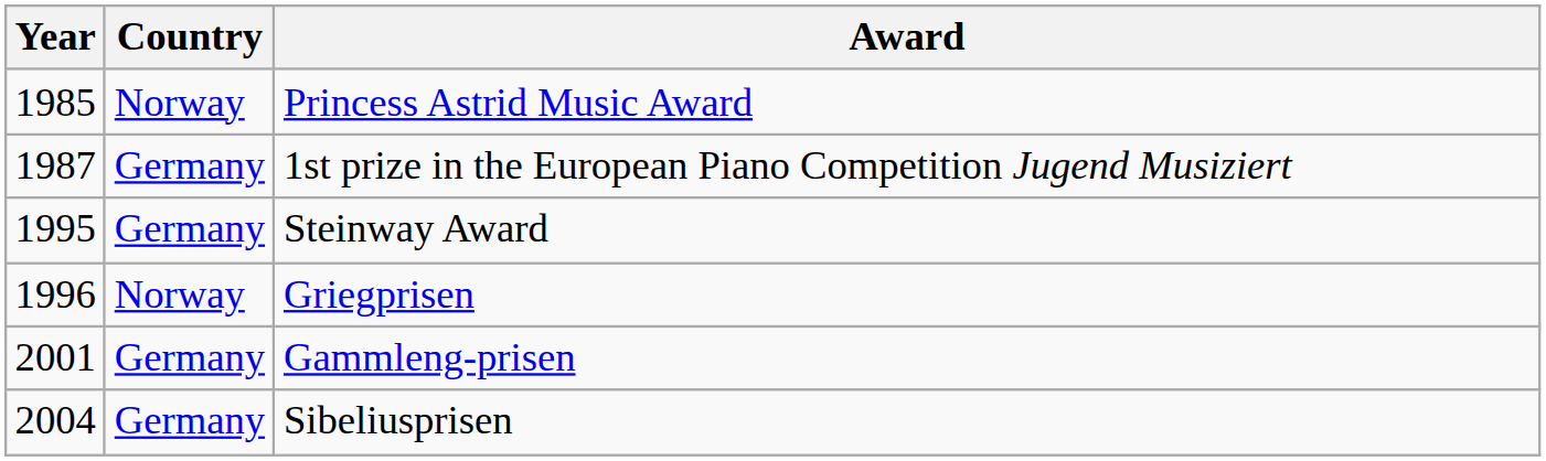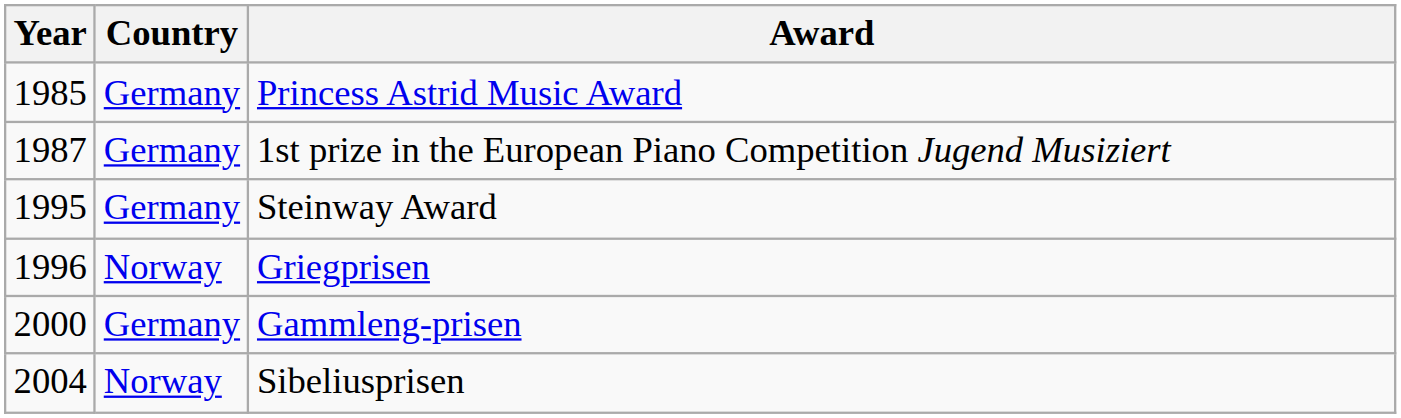Princess Astrid Music Award | Country: Norway -> Germany
Gammleng-prisen | Year: 2001 -> 2000
Sibeliusprisen | Country: Germany -> Norway
